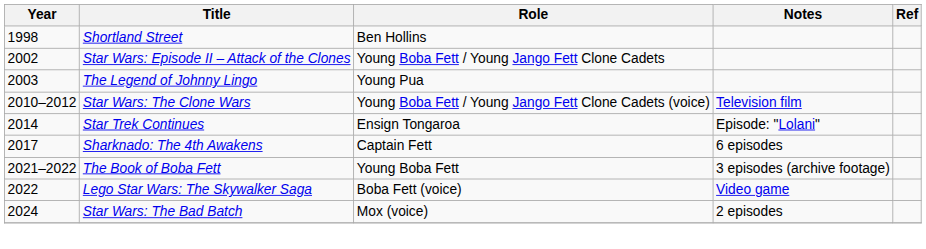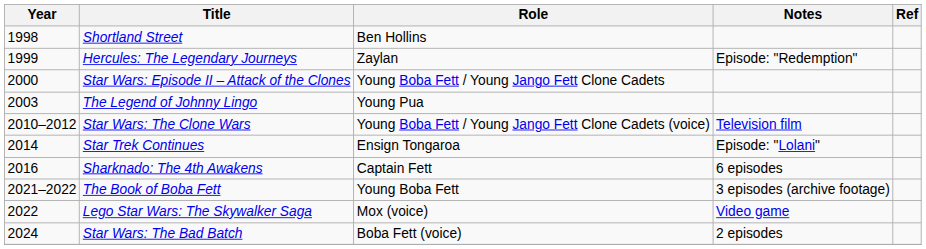+ row: 1999 | Hercules: The Legendary Journeys | Zaylan | Episode: "Redemption"
Star Wars: Episode II – Attack of the Clones | Year: 2002 -> 2000
Sharknado: The 4th Awakens | Year: 2017 -> 2016
Lego Star Wars: The Skywalker Saga | Role: Boba Fett (voice) -> Mox (voice)
Star Wars: The Bad Batch | Role: Mox (voice) -> Boba Fett (voice)
